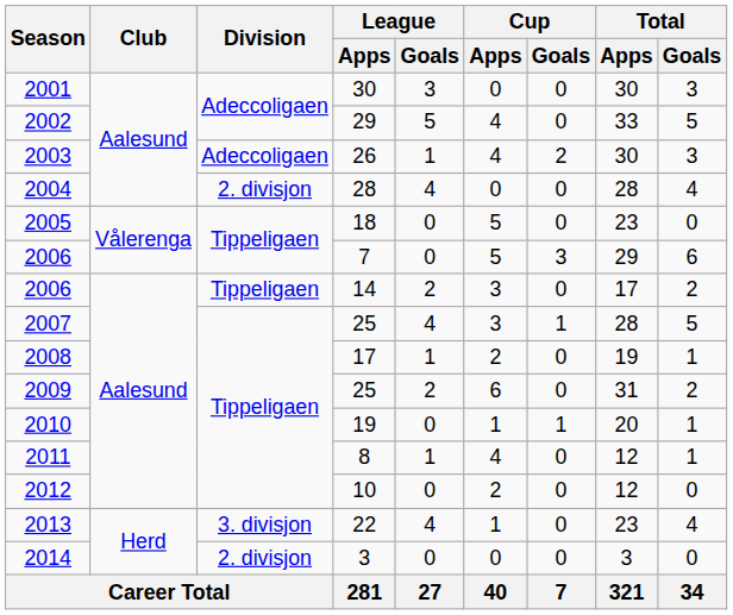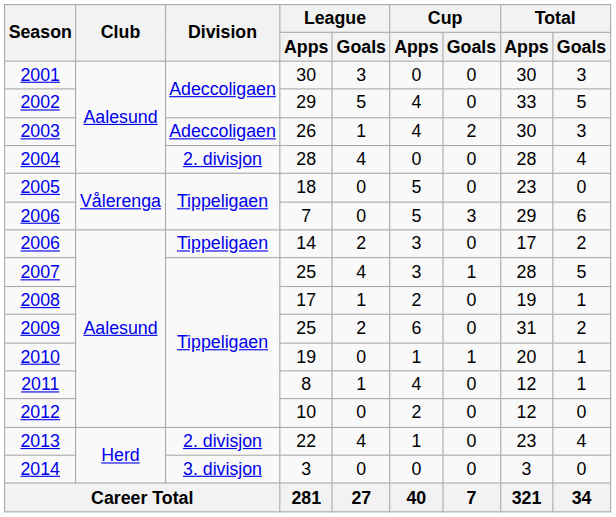2013 | Division: 3. divisjon -> 2. divisjon
2014 | Division: 2. divisjon -> 3. divisjon
